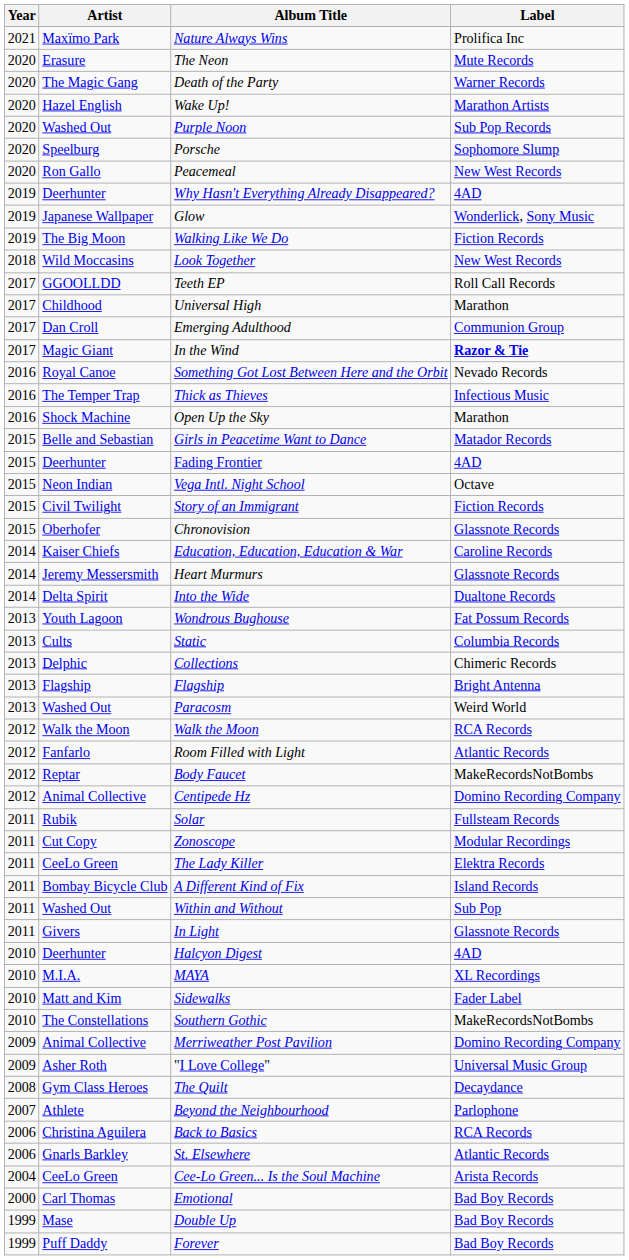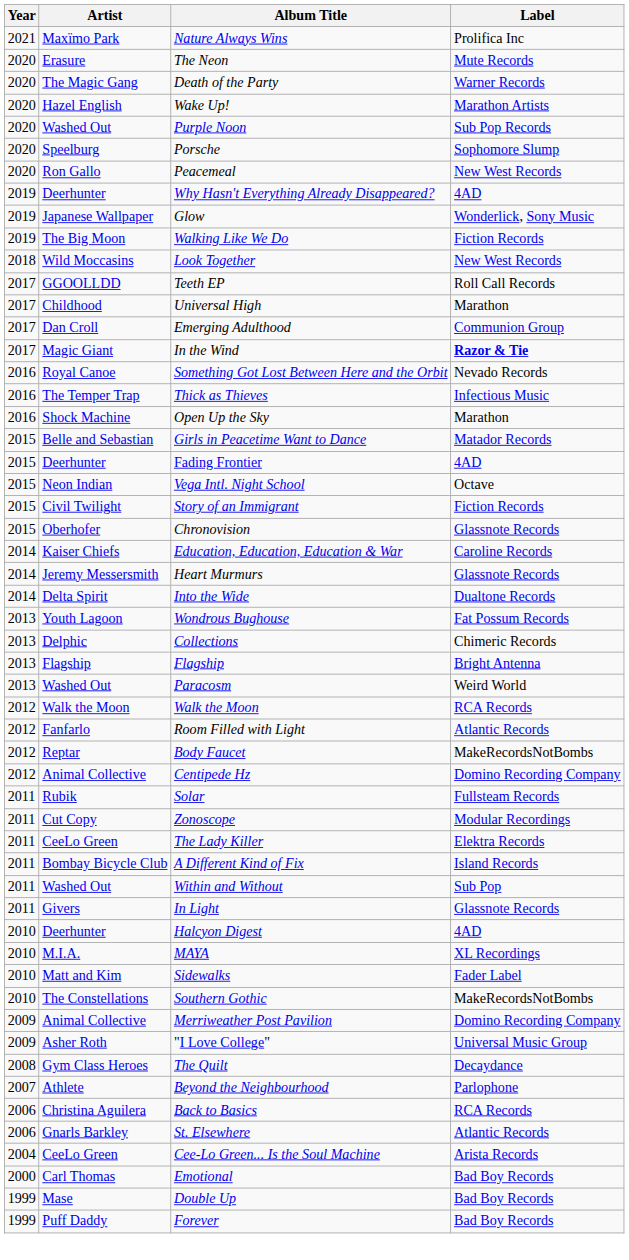- row: 2013 | Cults | Static | Columbia Records
